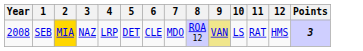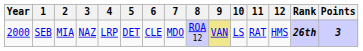+ column: Rank | 26th
SEB | Year: 2008 -> 2000
SEB | 2: gold background -> no background
